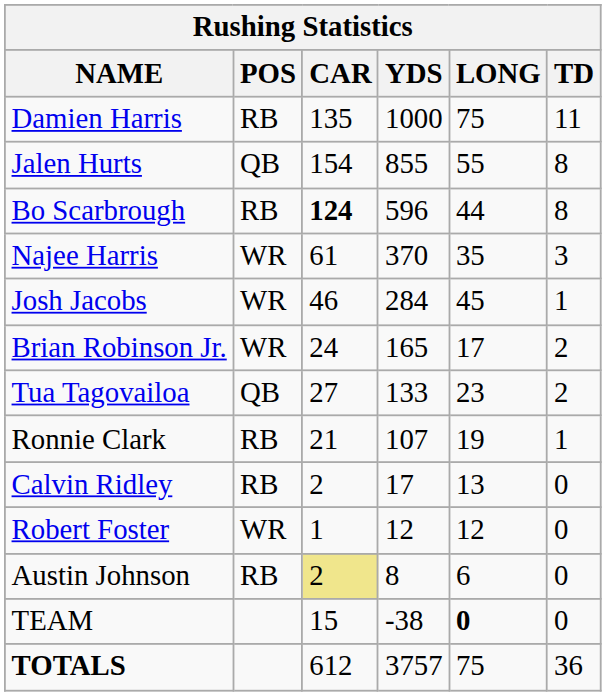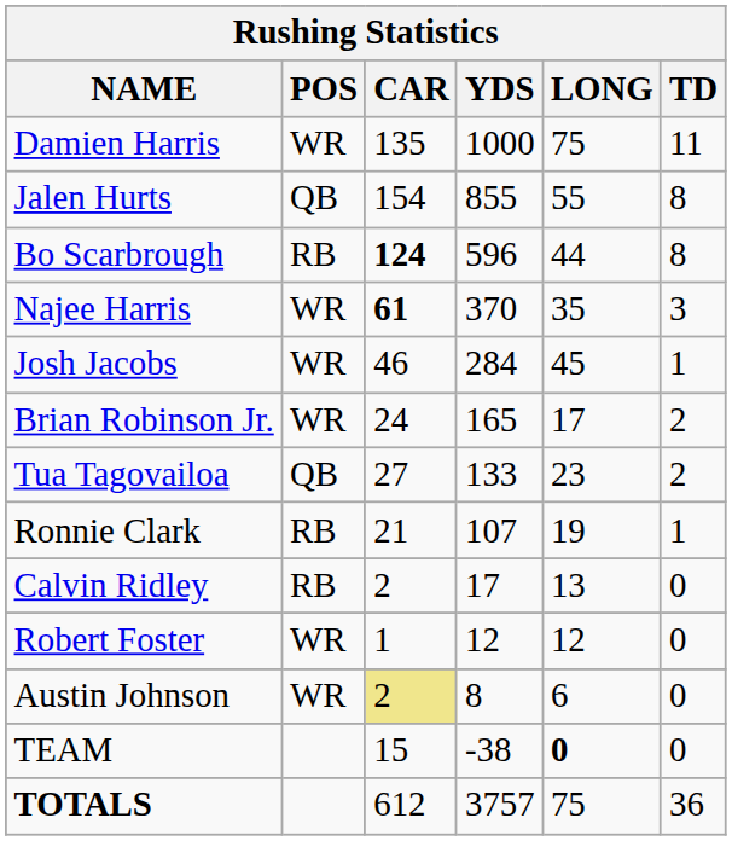Damien Harris | POS: RB -> WR
Najee Harris | CAR: normal -> bold
Austin Johnson | POS: RB -> WR
